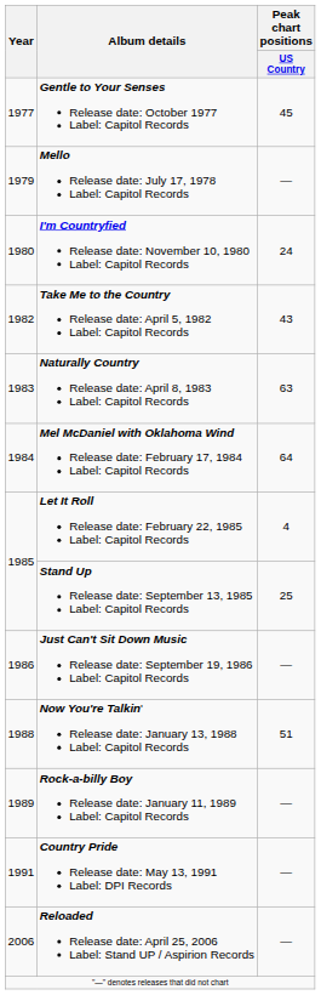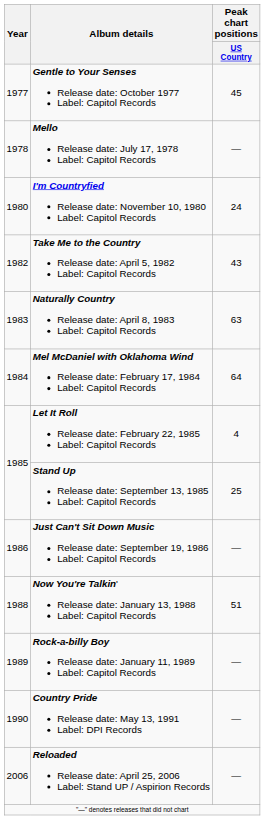Mello Release date: July 17, 1978 Label: Capitol Records | Year: 1979 -> 1978
Country Pride Release date: May 13, 1991 Label: DPI Records | Year: 1991 -> 1990
